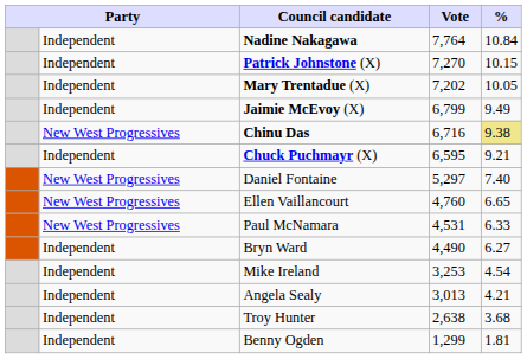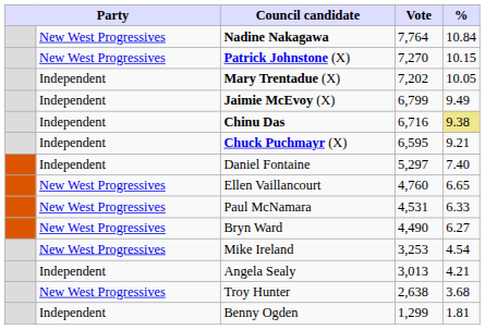Nadine Nakagawa | column 2: Independent -> New West Progressives
Patrick Johnstone (X) | column 2: Independent -> New West Progressives
Chinu Das | column 2: New West Progressives -> Independent
Daniel Fontaine | column 2: New West Progressives -> Independent
Bryn Ward | column 2: Independent -> New West Progressives
Mike Ireland | column 2: Independent -> New West Progressives
Troy Hunter | column 2: Independent -> New West Progressives
